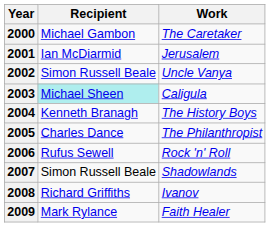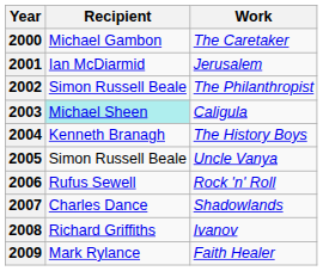2002 | Work: Uncle Vanya -> The Philanthropist
2005 | Recipient: Charles Dance -> Simon Russell Beale
2005 | Work: The Philanthropist -> Uncle Vanya
2007 | Recipient: Simon Russell Beale -> Charles Dance
